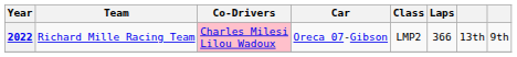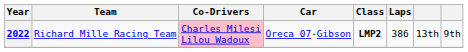2022 | Class: normal -> bold
2022 | Laps: 366 -> 386
